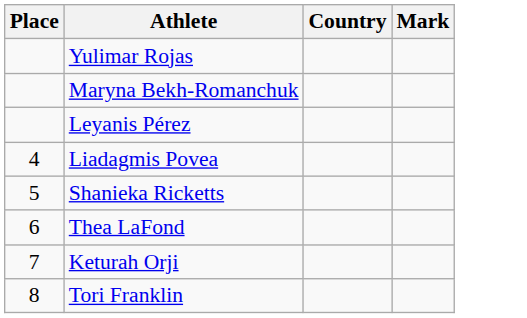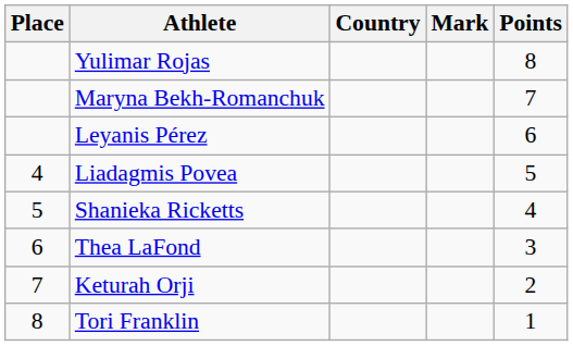+ column: Points | 8 | 7 | 6 | 5 | 4 | 3 | 2 | 1
